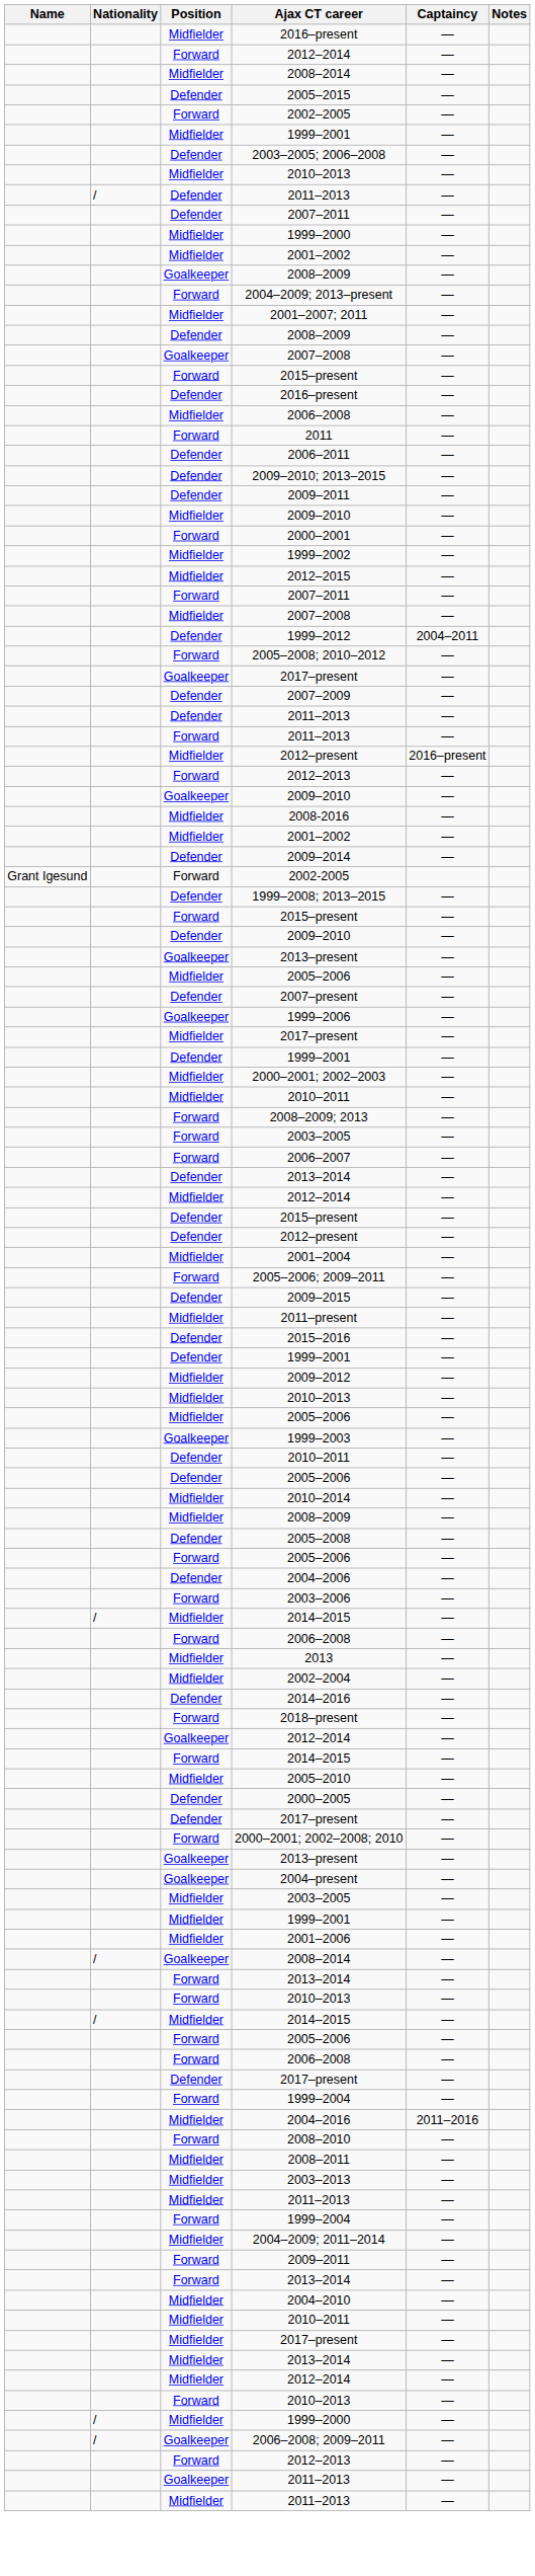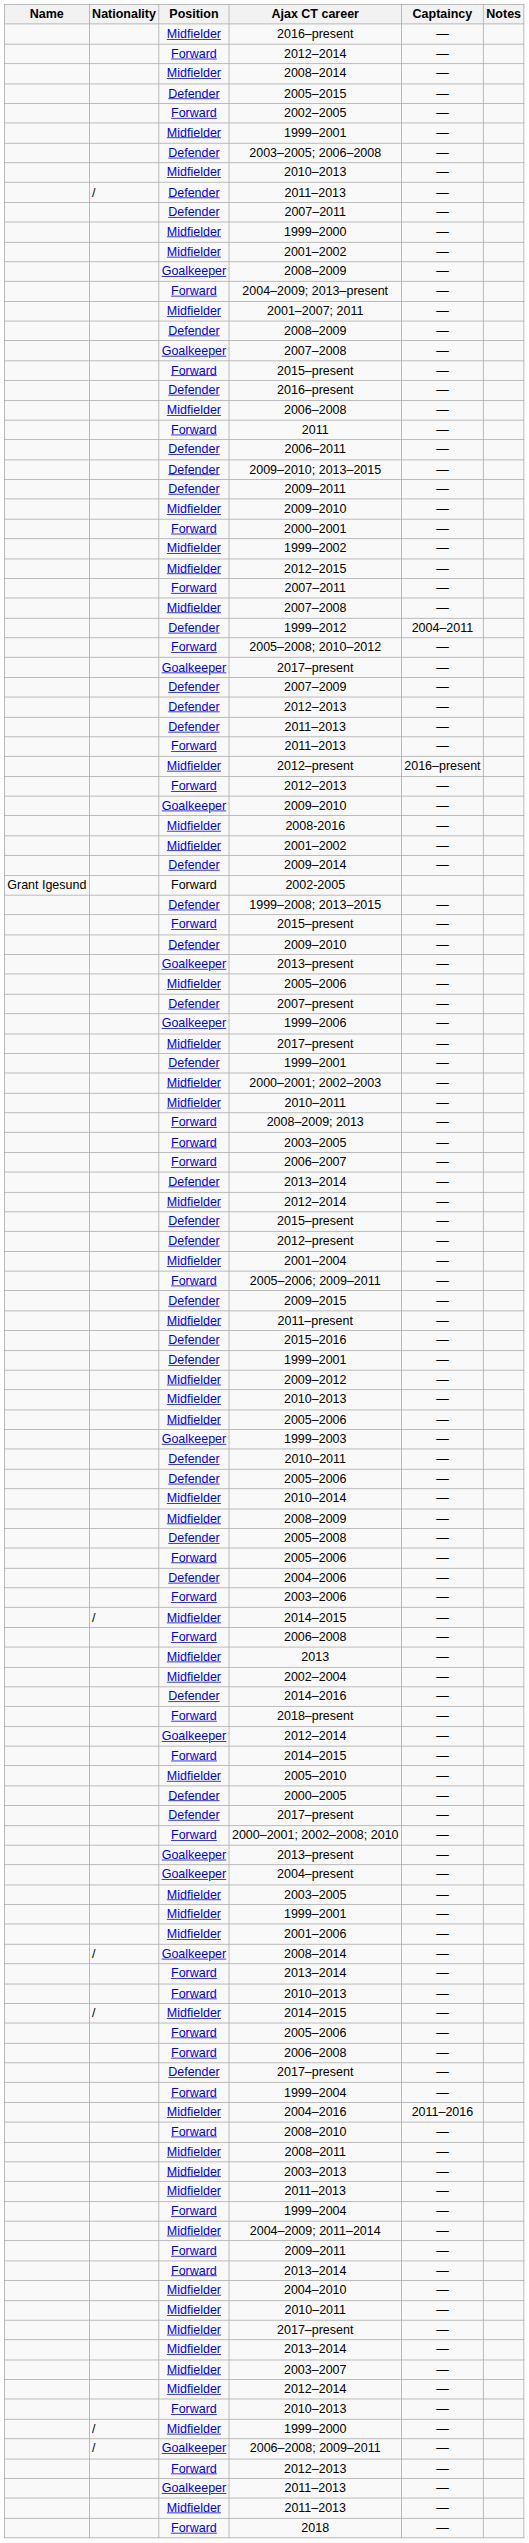+ row: Defender | 2012–2013 | —
+ row: Midfielder | 2003–2007 | —
+ row: Forward | 2018 | —
